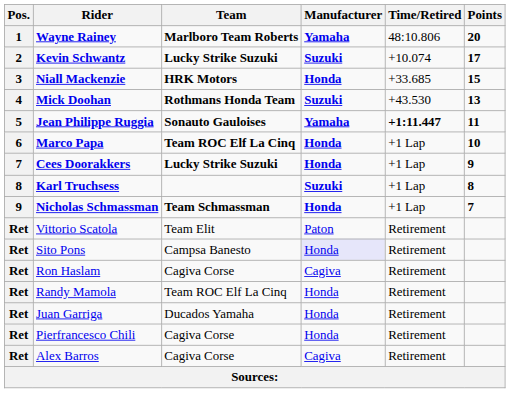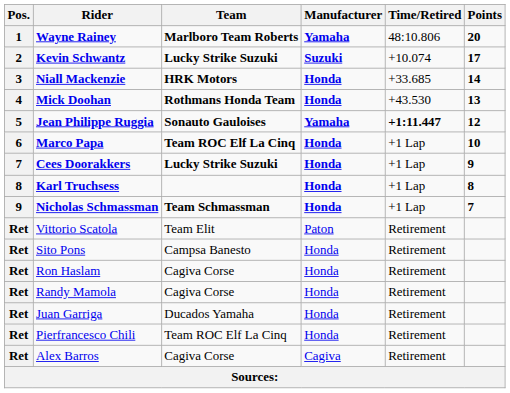Niall Mackenzie | Points: 15 -> 14
Mick Doohan | Manufacturer: Suzuki -> Honda
Jean Philippe Ruggia | Points: 11 -> 12
Karl Truchsess | Manufacturer: Suzuki -> Honda
Sito Pons | Manufacturer: lavender background -> no background
Ron Haslam | Manufacturer: Cagiva -> Honda
Randy Mamola | Team: Team ROC Elf La Cinq -> Cagiva Corse
Pierfrancesco Chili | Team: Cagiva Corse -> Team ROC Elf La Cinq
